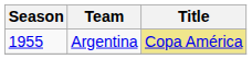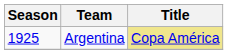Argentina | Season: 1955 -> 1925
